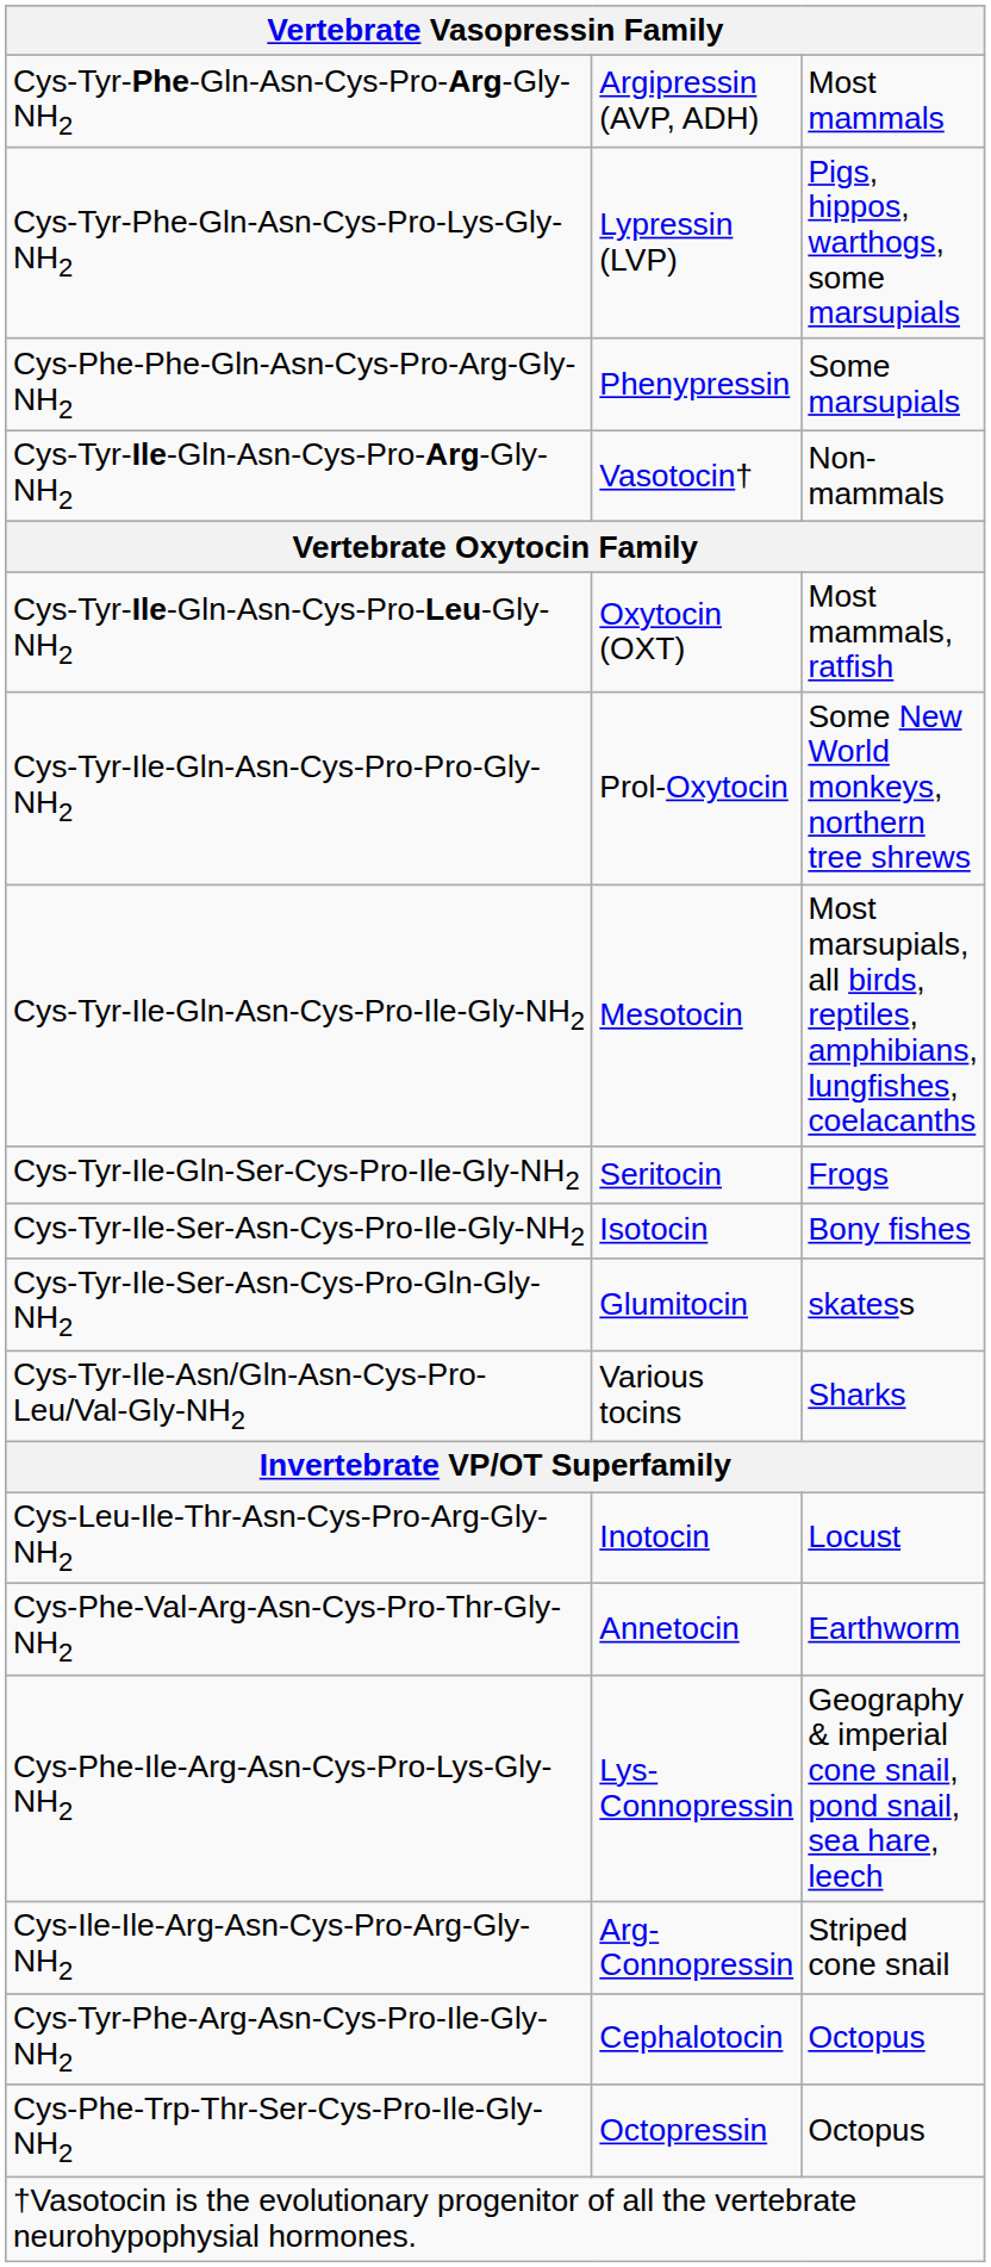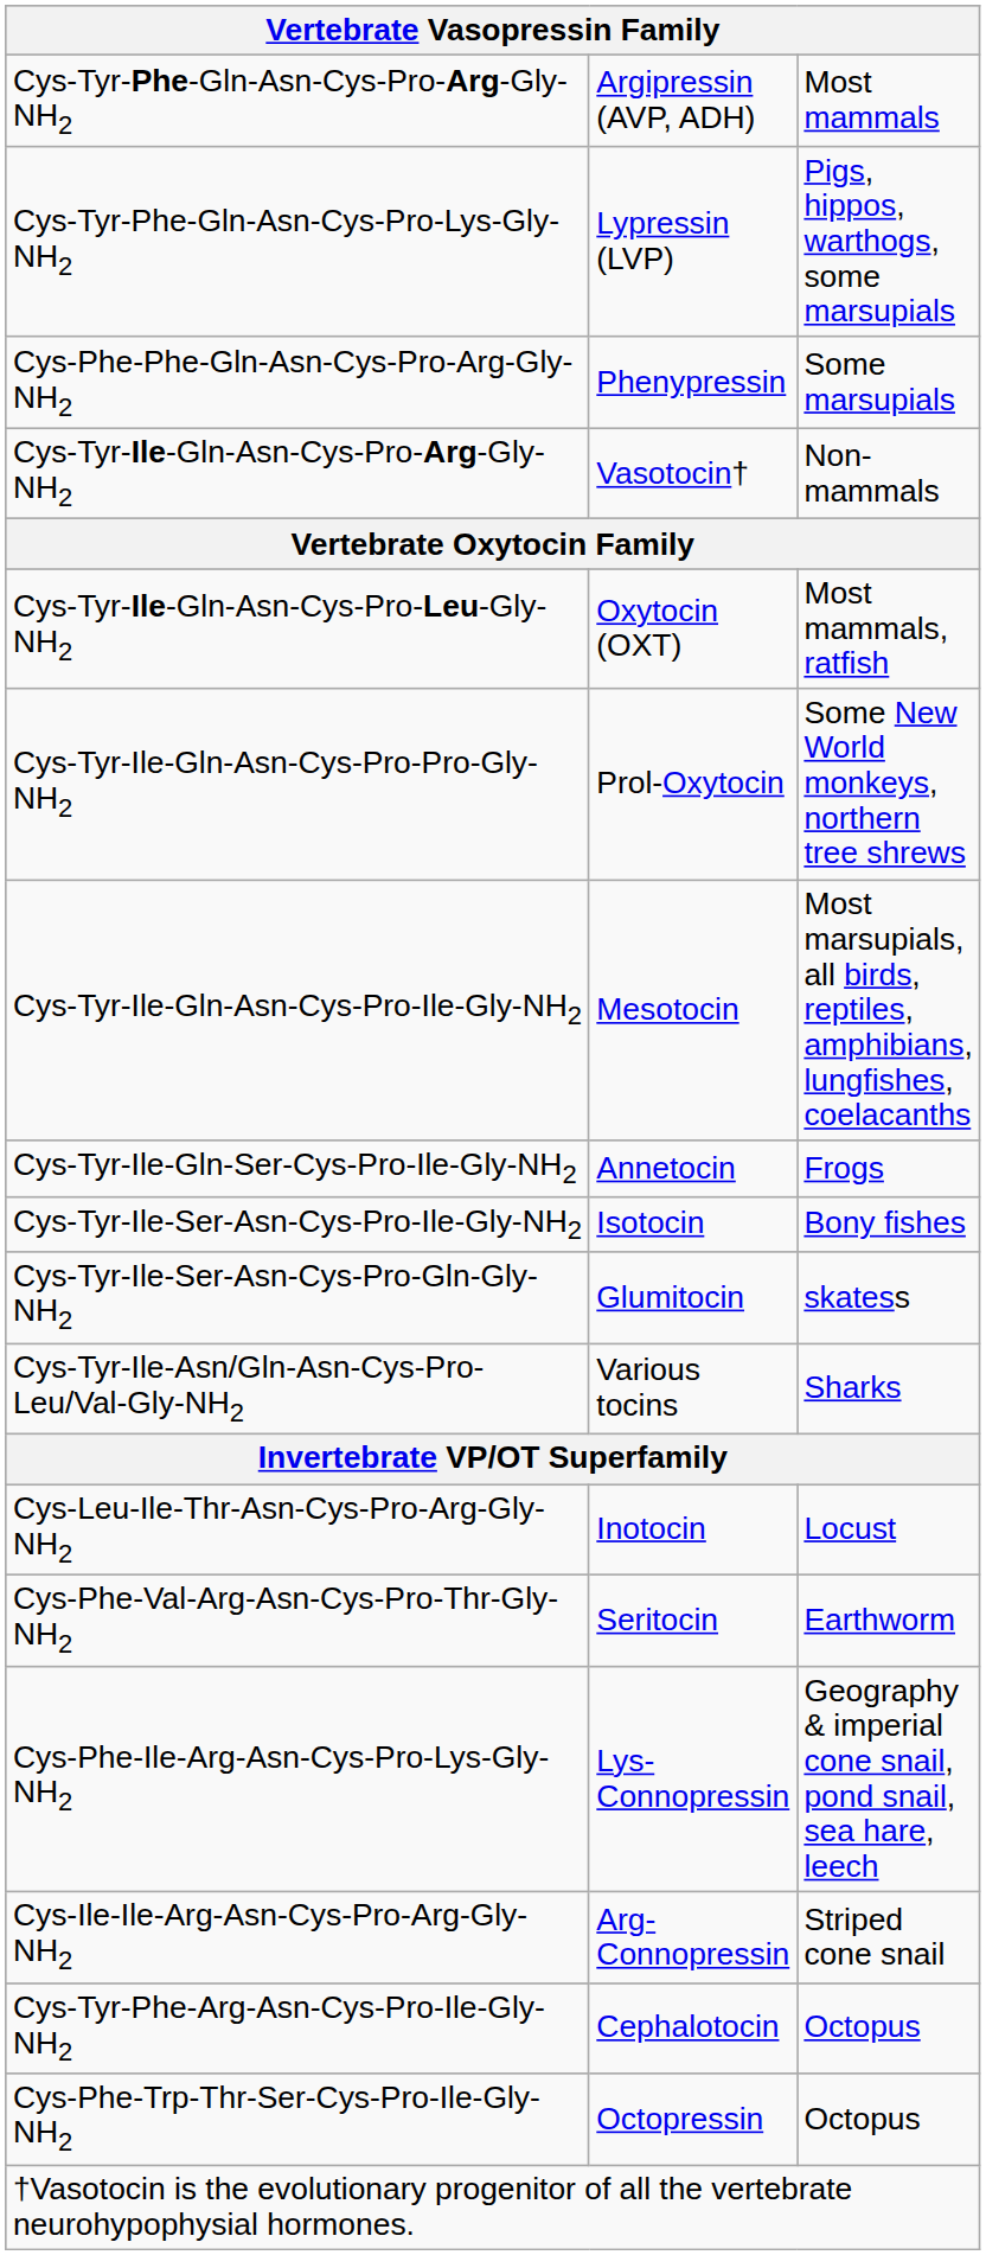Cys-Tyr-Ile-Gln-Ser-Cys-Pro-Ile-Gly-NH2 | column 2: Seritocin -> Annetocin
Cys-Phe-Val-Arg-Asn-Cys-Pro-Thr-Gly-NH2 | column 2: Annetocin -> Seritocin
